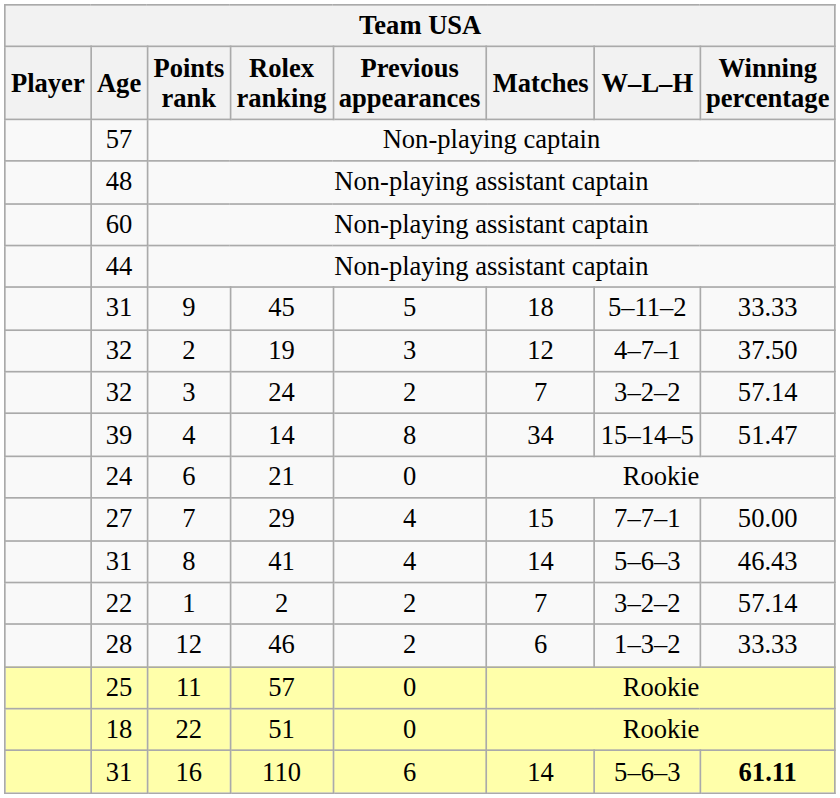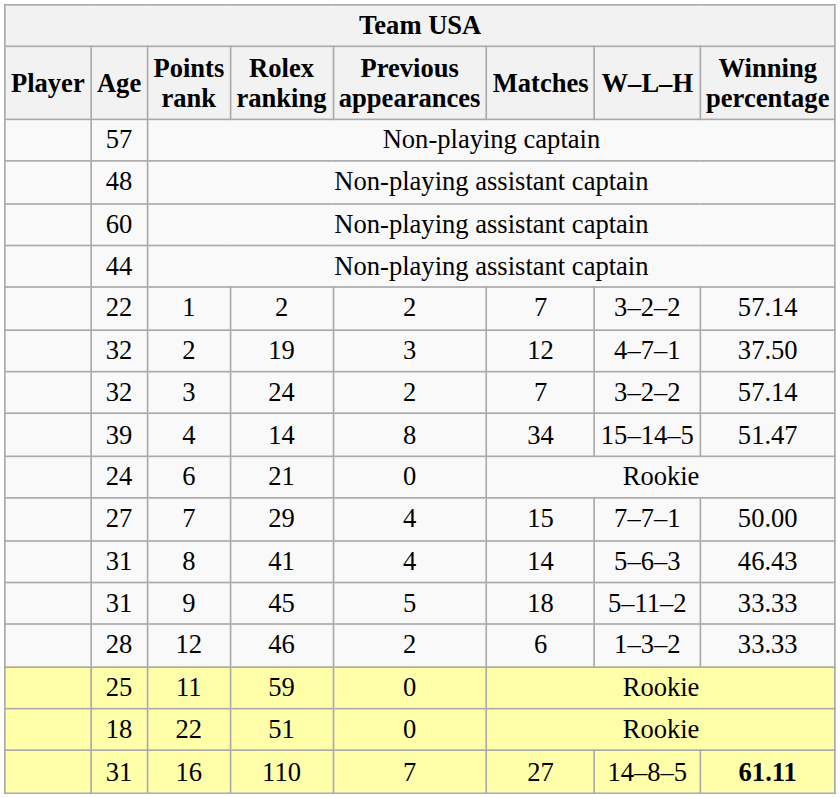rows swapped: 1 <-> 9
11 | Rolex ranking: 57 -> 59
16 | Previous appearances: 6 -> 7
16 | Matches: 14 -> 27
16 | W–L–H: 5–6–3 -> 14–8–5
